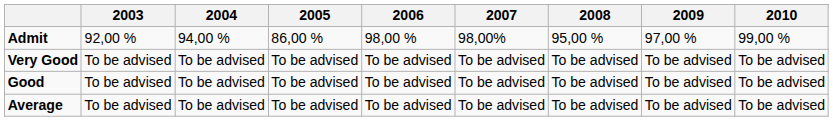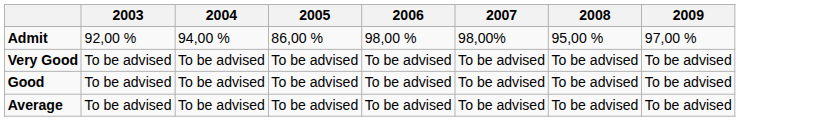- column: 2010 | 99,00 % | To be advised | To be advised | To be advised
